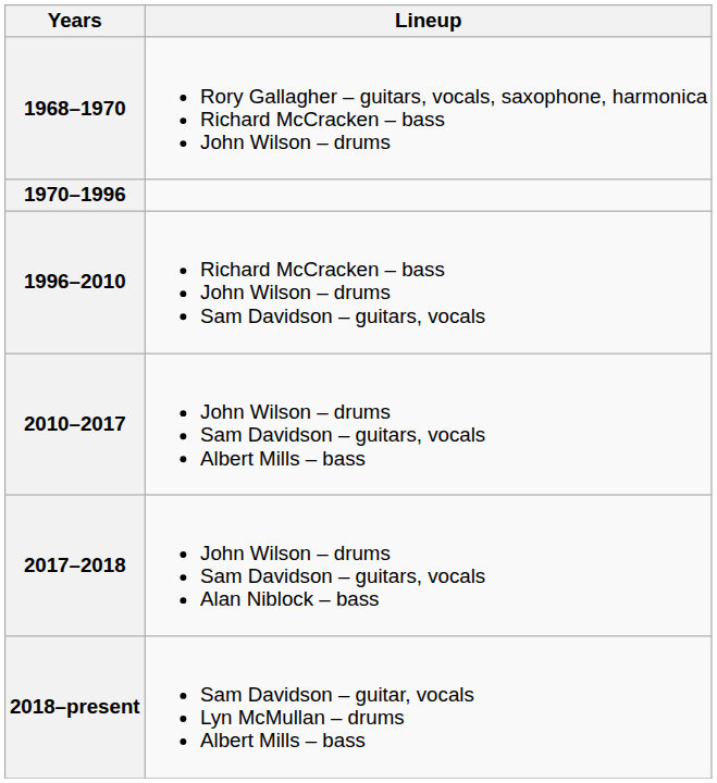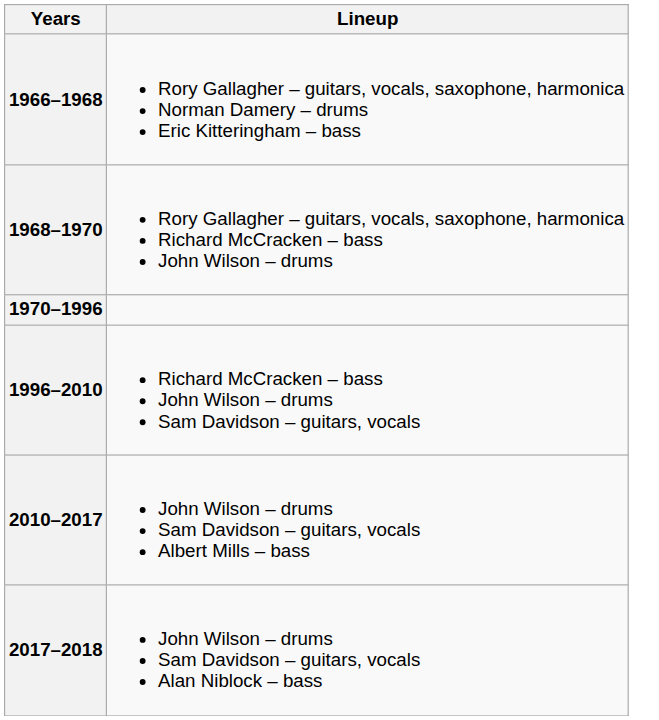+ row: 1966–1968 | Rory Gallagher – guitars, vocals, saxophone, harmonica Norman Damery – drums Eric Kitteringham – bass
- row: 2018–present | Sam Davidson – guitar, vocals Lyn McMullan – drums Albert Mills – bass
